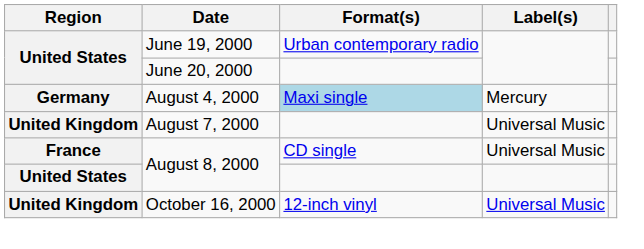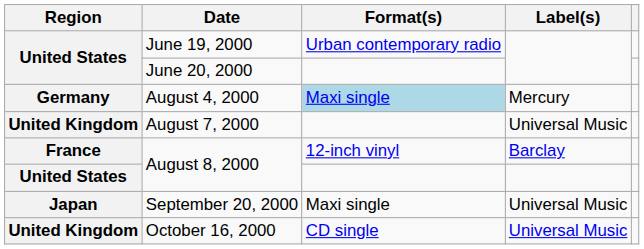France / August 8, 2000 | Format(s): CD single -> 12-inch vinyl
France / August 8, 2000 | Label(s): Universal Music -> Barclay
+ row: Japan | September 20, 2000 | Maxi single | Universal Music
October 16, 2000 | Format(s): 12-inch vinyl -> CD single
